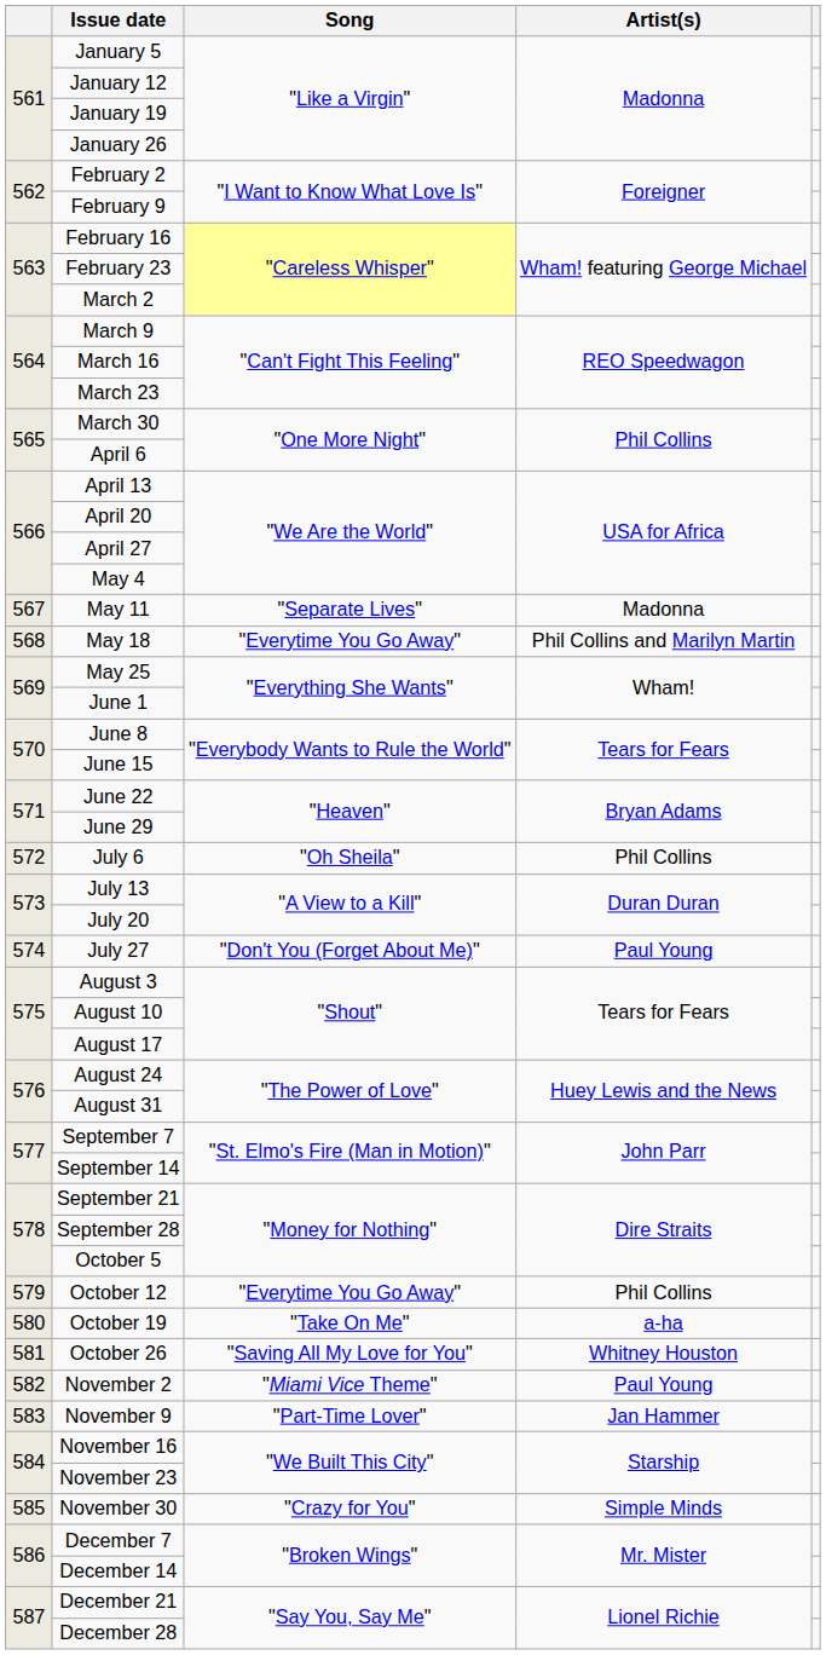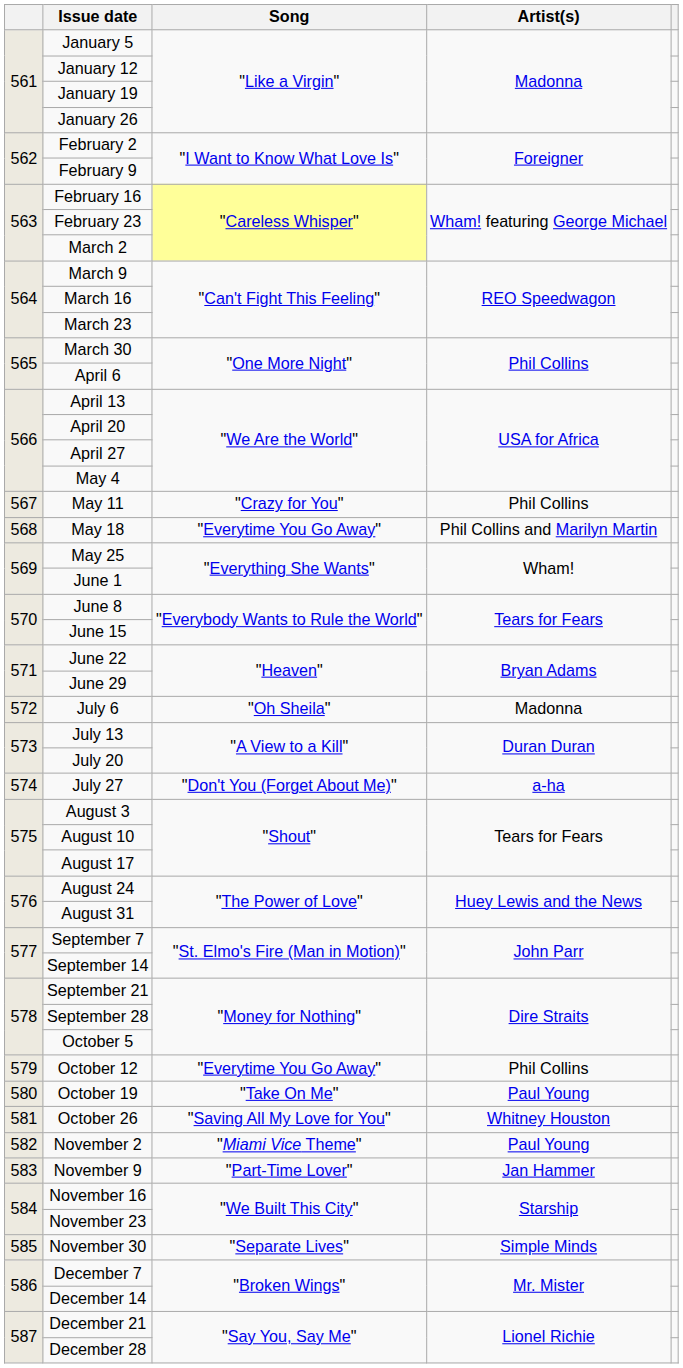May 11 | Song: "Separate Lives" -> "Crazy for You"
May 11 | Artist(s): Madonna -> Phil Collins
July 6 | Artist(s): Phil Collins -> Madonna
July 27 | Artist(s): Paul Young -> a-ha
October 19 | Artist(s): a-ha -> Paul Young
November 30 | Song: "Crazy for You" -> "Separate Lives"
